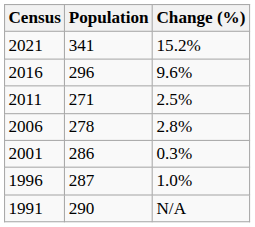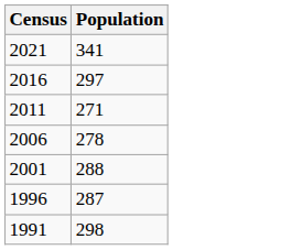- column: Change (%) | 15.2% | 9.6% | 2.5% | 2.8% | 0.3% | 1.0% | N/A
2016 | Population: 296 -> 297
2001 | Population: 286 -> 288
1991 | Population: 290 -> 298
